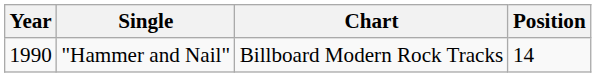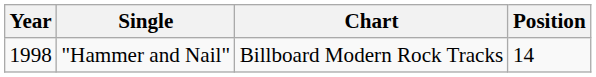"Hammer and Nail" | Year: 1990 -> 1998
